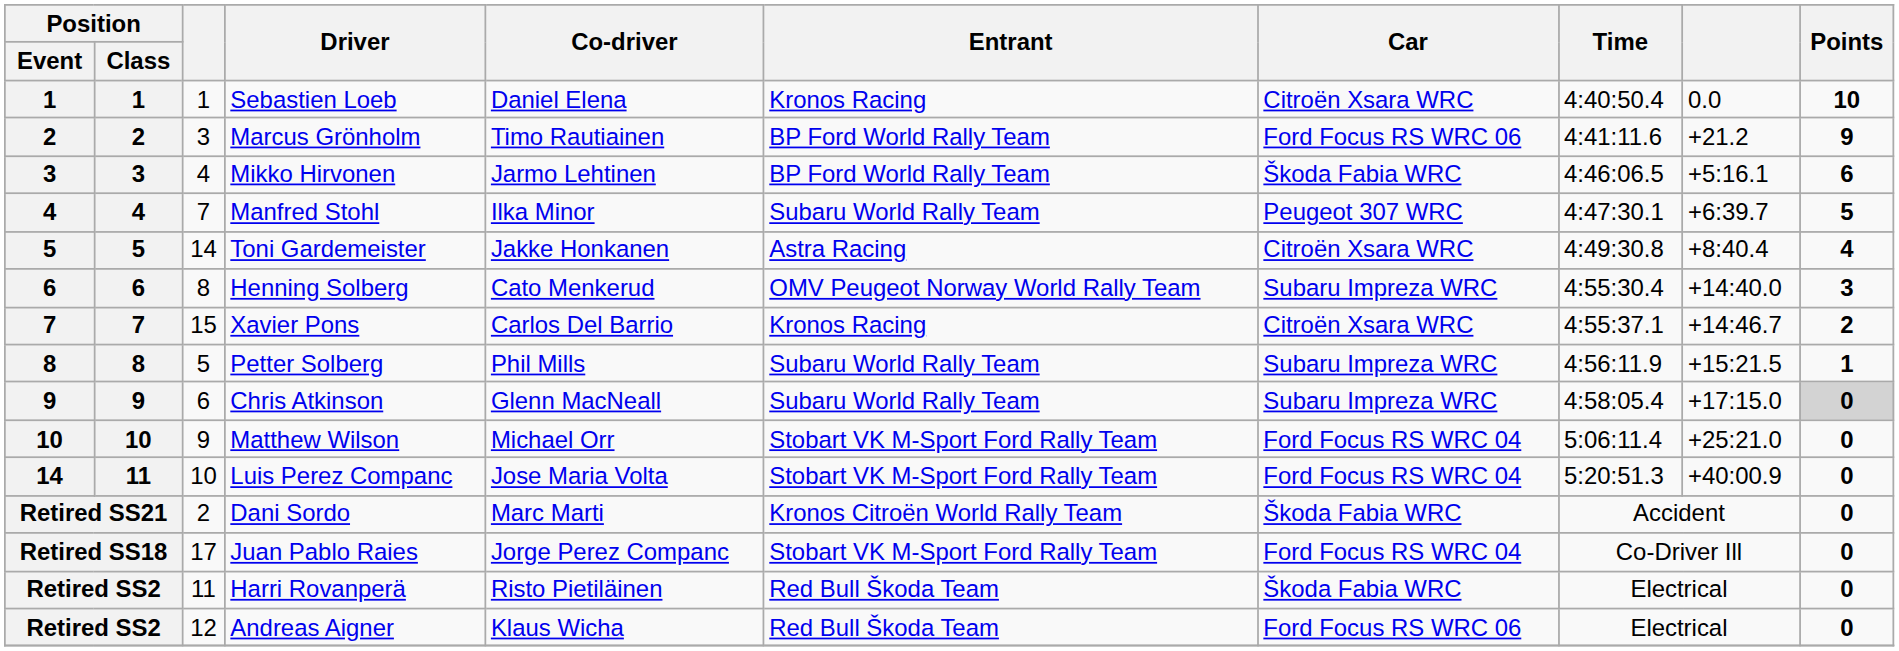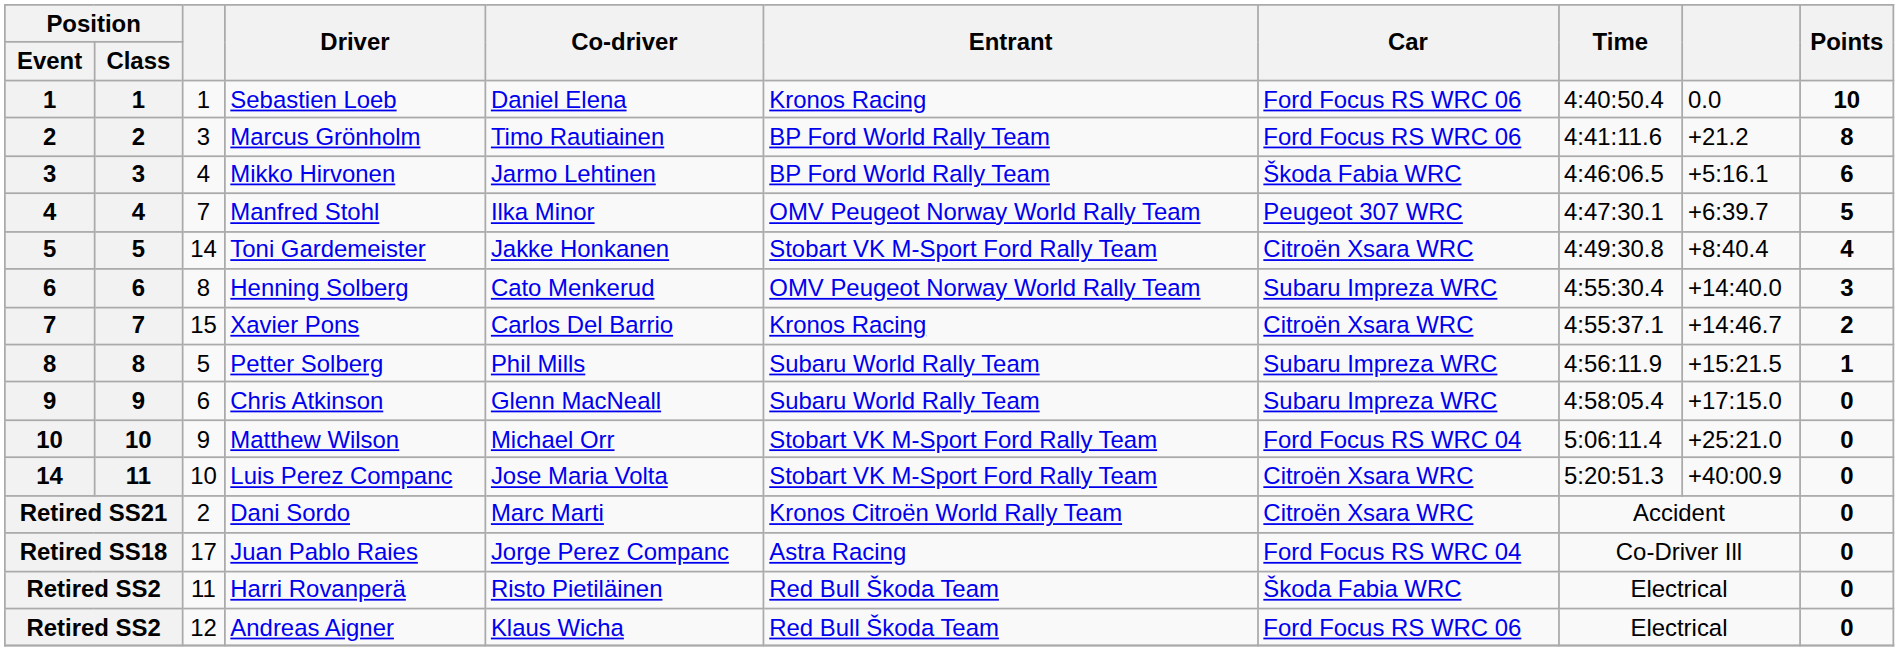Sebastien Loeb | Car: Citroën Xsara WRC -> Ford Focus RS WRC 06
Marcus Grönholm | Points: 9 -> 8
Manfred Stohl | Entrant: Subaru World Rally Team -> OMV Peugeot Norway World Rally Team
Toni Gardemeister | Entrant: Astra Racing -> Stobart VK M-Sport Ford Rally Team
Chris Atkinson | Points: lightgrey background -> no background
Luis Perez Companc | Car: Ford Focus RS WRC 04 -> Citroën Xsara WRC
Dani Sordo | Car: Škoda Fabia WRC -> Citroën Xsara WRC
Juan Pablo Raies | Entrant: Stobart VK M-Sport Ford Rally Team -> Astra Racing
